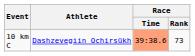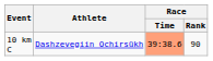10 km C | Race / Rank: 73 -> 90
